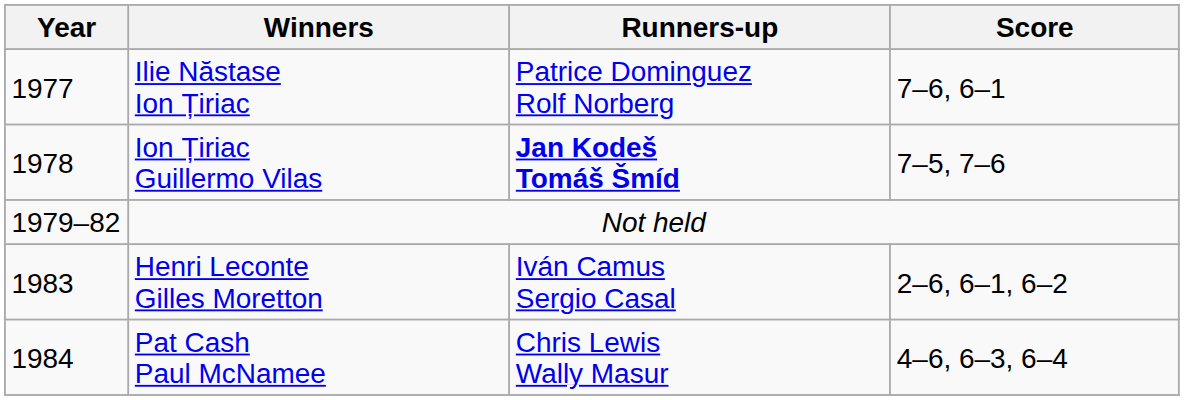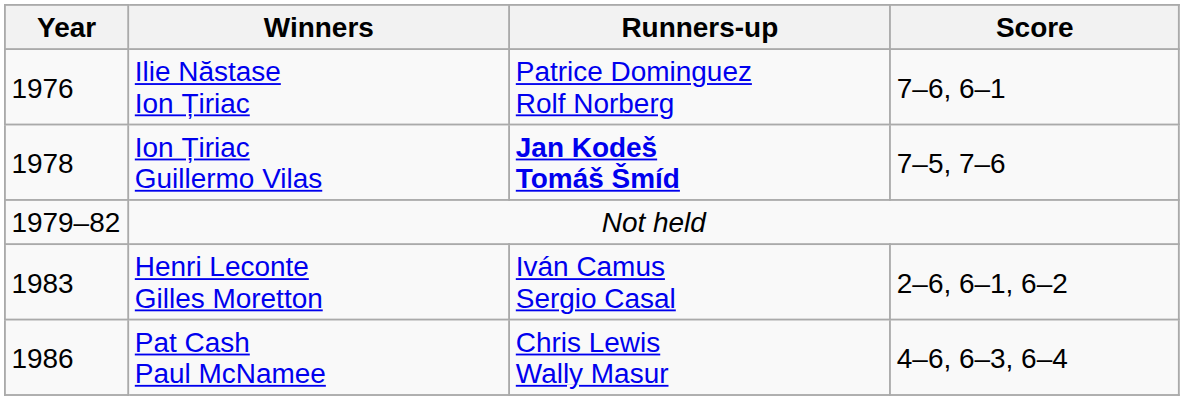Ilie Năstase Ion Țiriac | Year: 1977 -> 1976
Pat Cash Paul McNamee | Year: 1984 -> 1986
